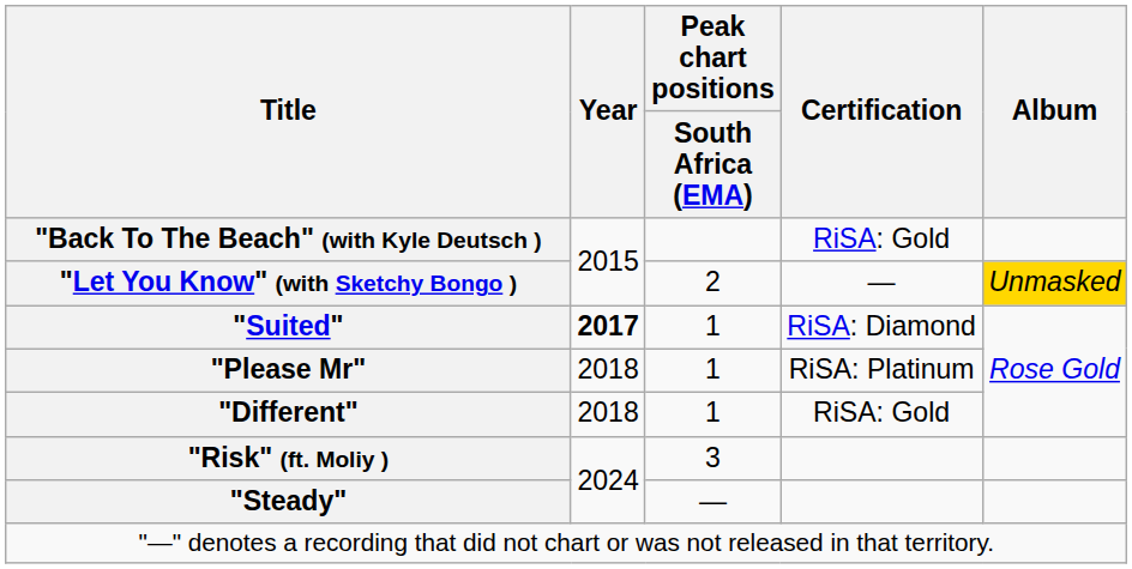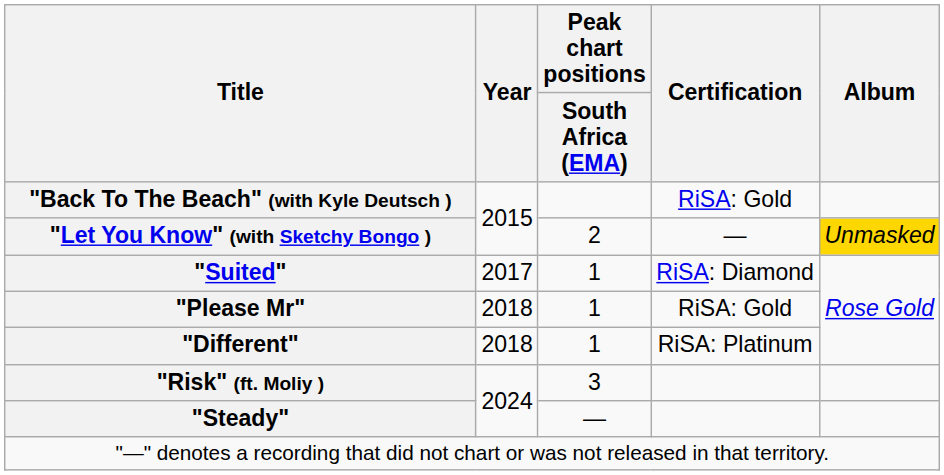"Suited" | Year: bold -> normal
"Please Mr" | Certification: RiSA: Platinum -> RiSA: Gold
"Different" | Certification: RiSA: Gold -> RiSA: Platinum
